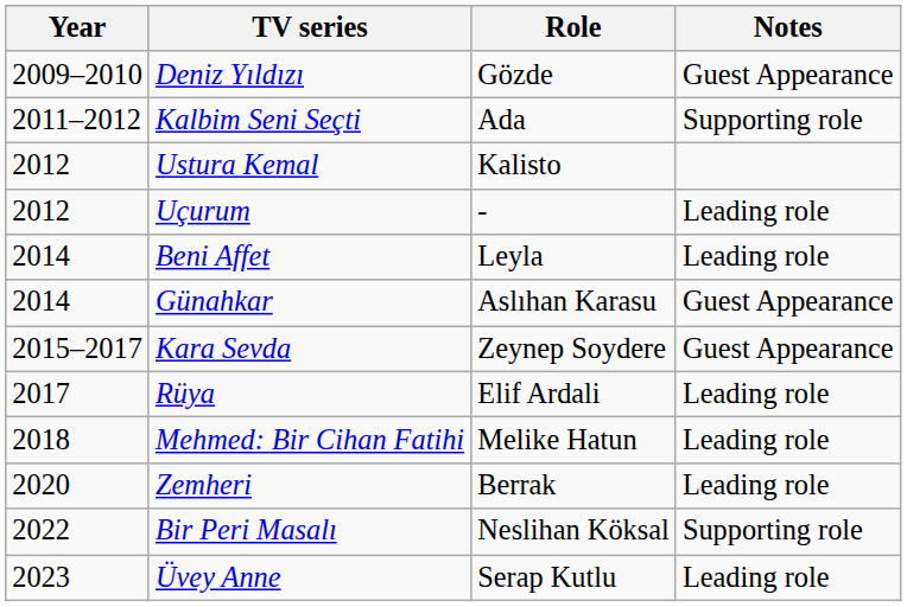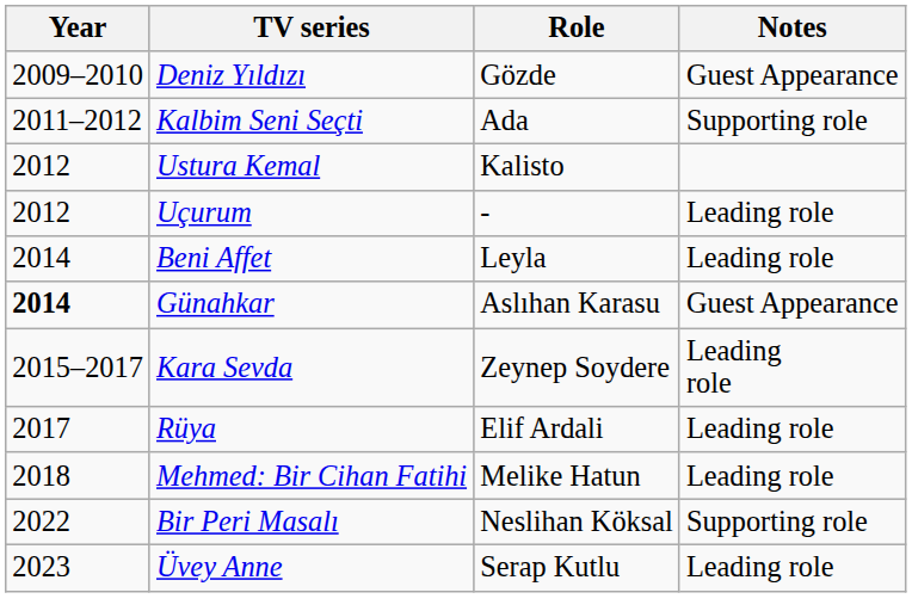Günahkar | Year: normal -> bold
Kara Sevda | Notes: Guest Appearance -> Leading role
- row: 2020 | Zemheri | Berrak | Leading role
